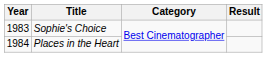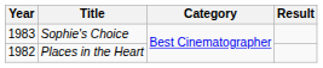Places in the Heart | Year: 1984 -> 1982
